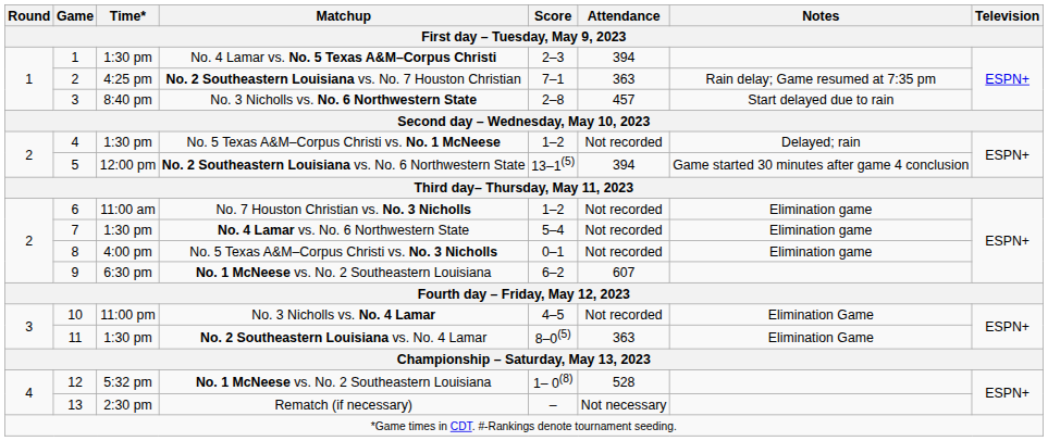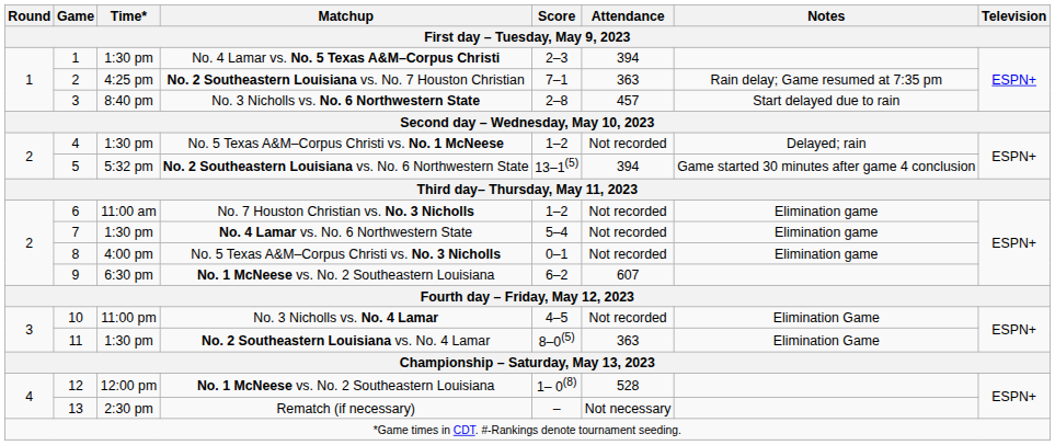No. 2 Southeastern Louisiana vs. No. 6 Northwestern State | Time*: 12:00 pm -> 5:32 pm
12 / No. 1 McNeese vs. No. 2 Southeastern Louisiana | Time*: 5:32 pm -> 12:00 pm
